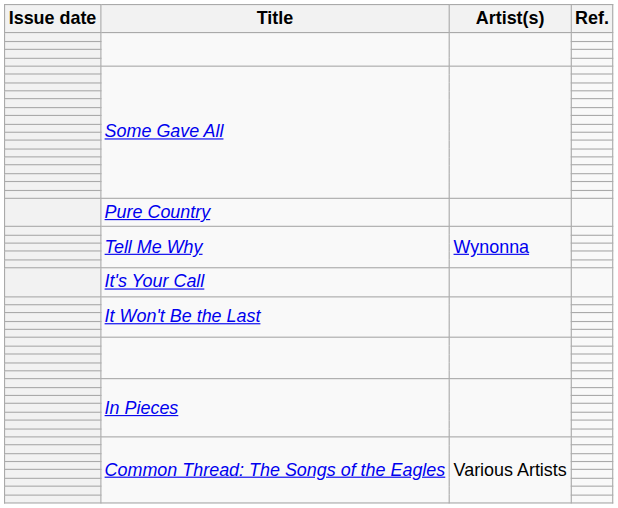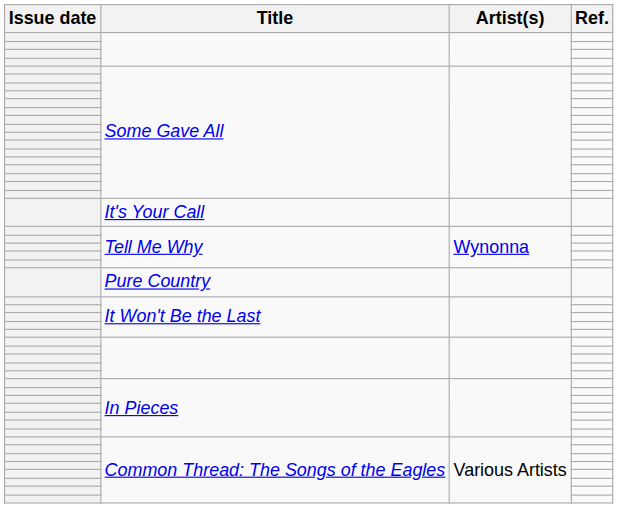rows swapped: It's Your Call <-> Pure Country
